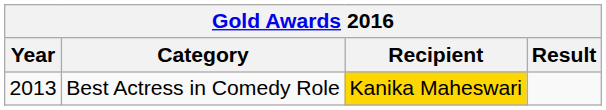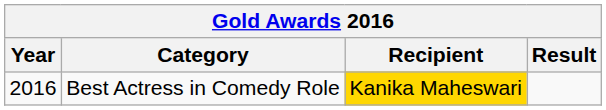Best Actress in Comedy Role | Year: 2013 -> 2016
